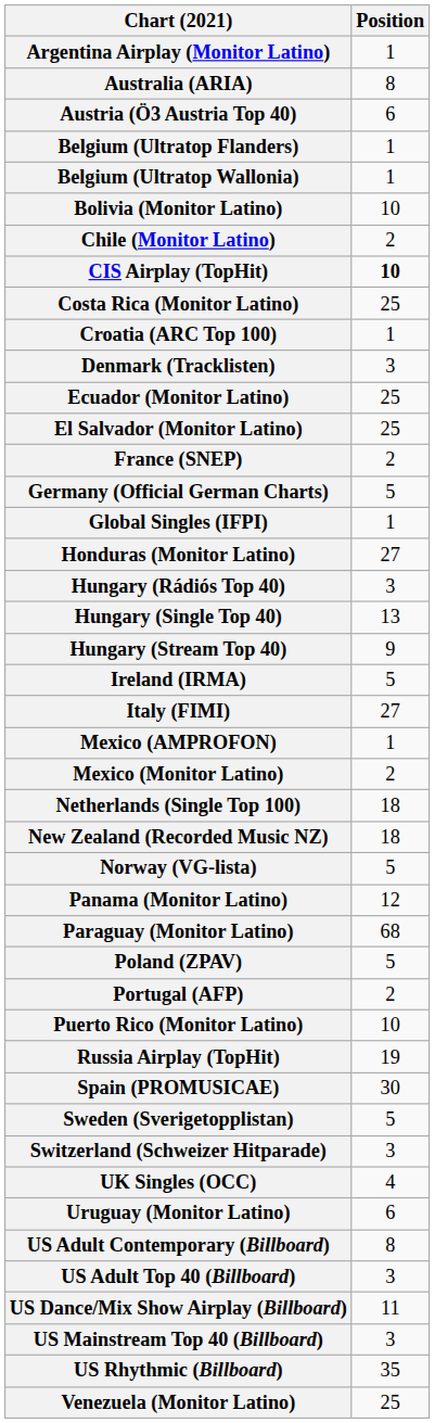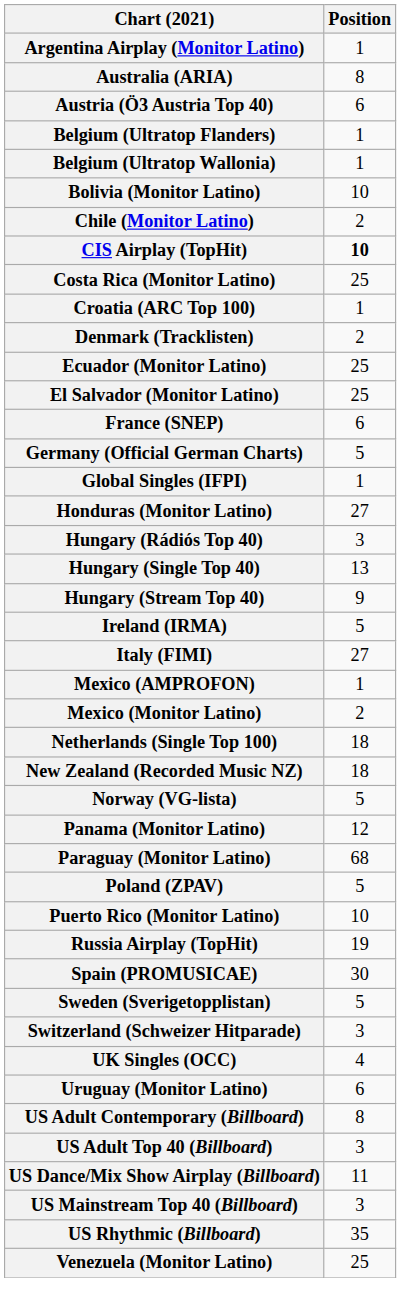Denmark (Tracklisten) | Position: 3 -> 2
France (SNEP) | Position: 2 -> 6
- row: Portugal (AFP) | 2
